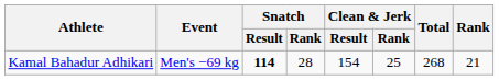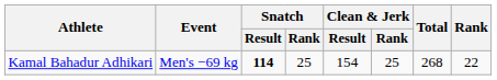Kamal Bahadur Adhikari | Snatch / Rank: 28 -> 25
Kamal Bahadur Adhikari | Rank: 21 -> 22
